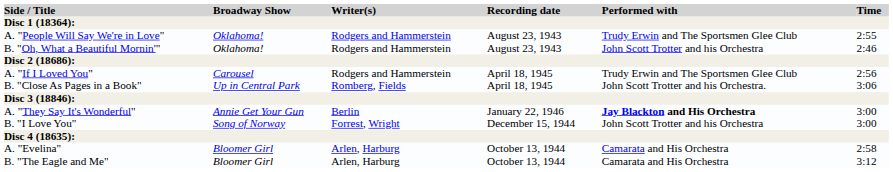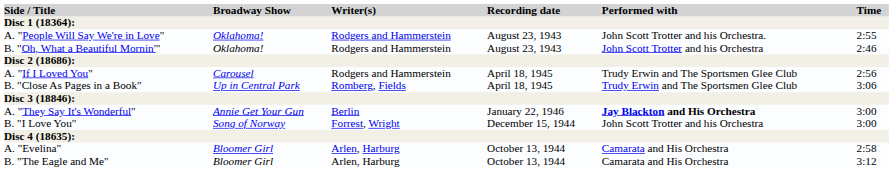A. "People Will Say We're in Love" | Performed with: Trudy Erwin and The Sportsmen Glee Club -> John Scott Trotter and his Orchestra.
B. "Close As Pages in a Book" | Performed with: John Scott Trotter and his Orchestra. -> Trudy Erwin and The Sportsmen Glee Club
